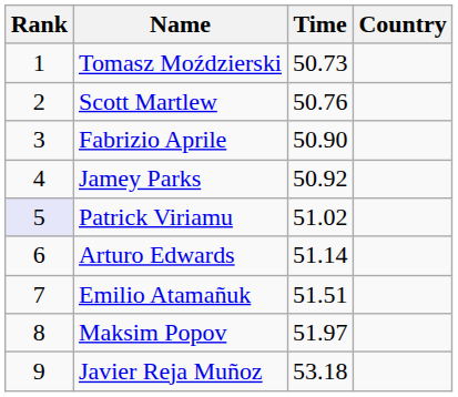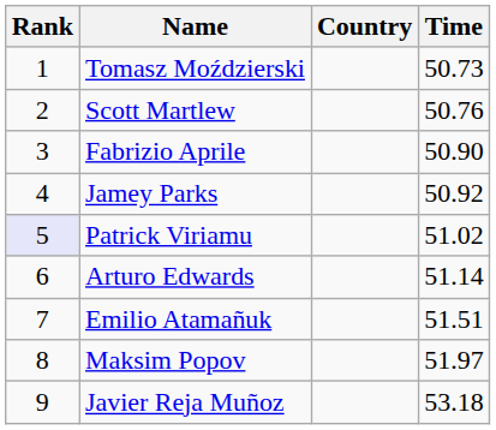columns swapped: Country <-> Time
